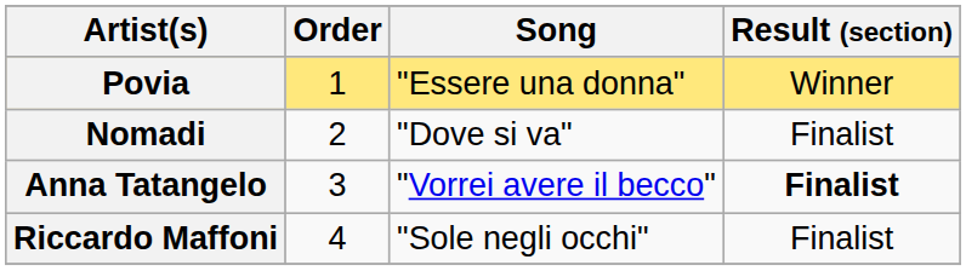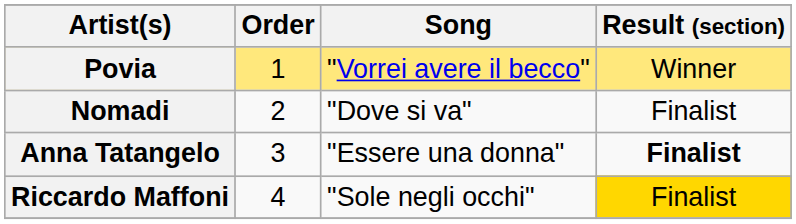Povia | Song: "Essere una donna" -> "Vorrei avere il becco"
Anna Tatangelo | Song: "Vorrei avere il becco" -> "Essere una donna"
Riccardo Maffoni | Result (section): no background -> gold background
